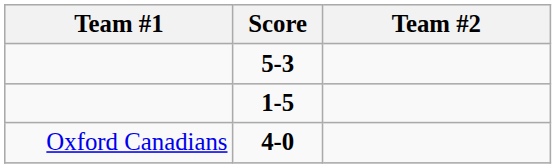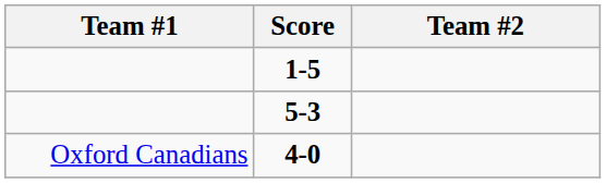rows swapped: 5-3 <-> 1-5
